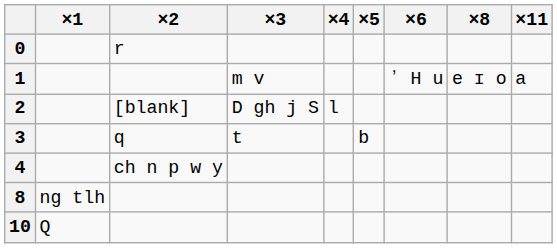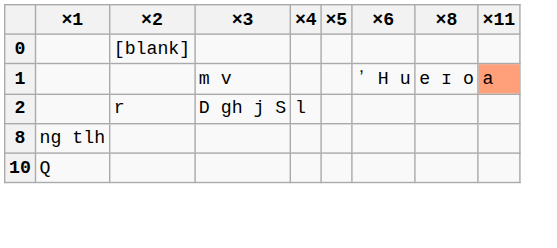0 | ×2: r -> [blank]
1 | ×11: no background -> lightsalmon background
2 | ×2: [blank] -> r
- row: 3 | q | t | b
- row: 4 | ch n p w y
